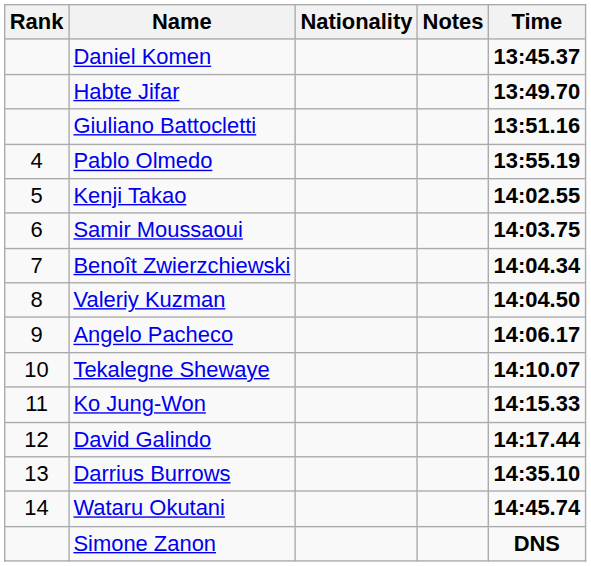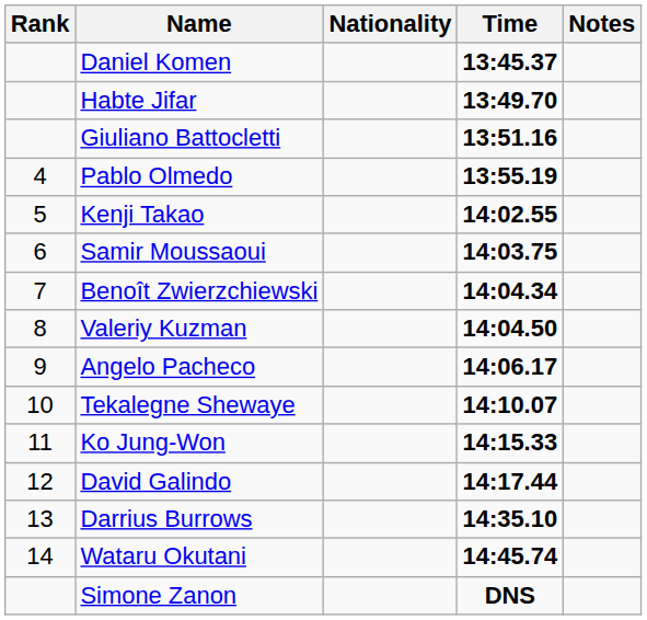columns swapped: Time <-> Notes
